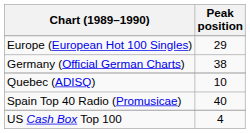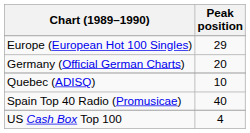Germany (Official German Charts) | Peak position: 38 -> 20
